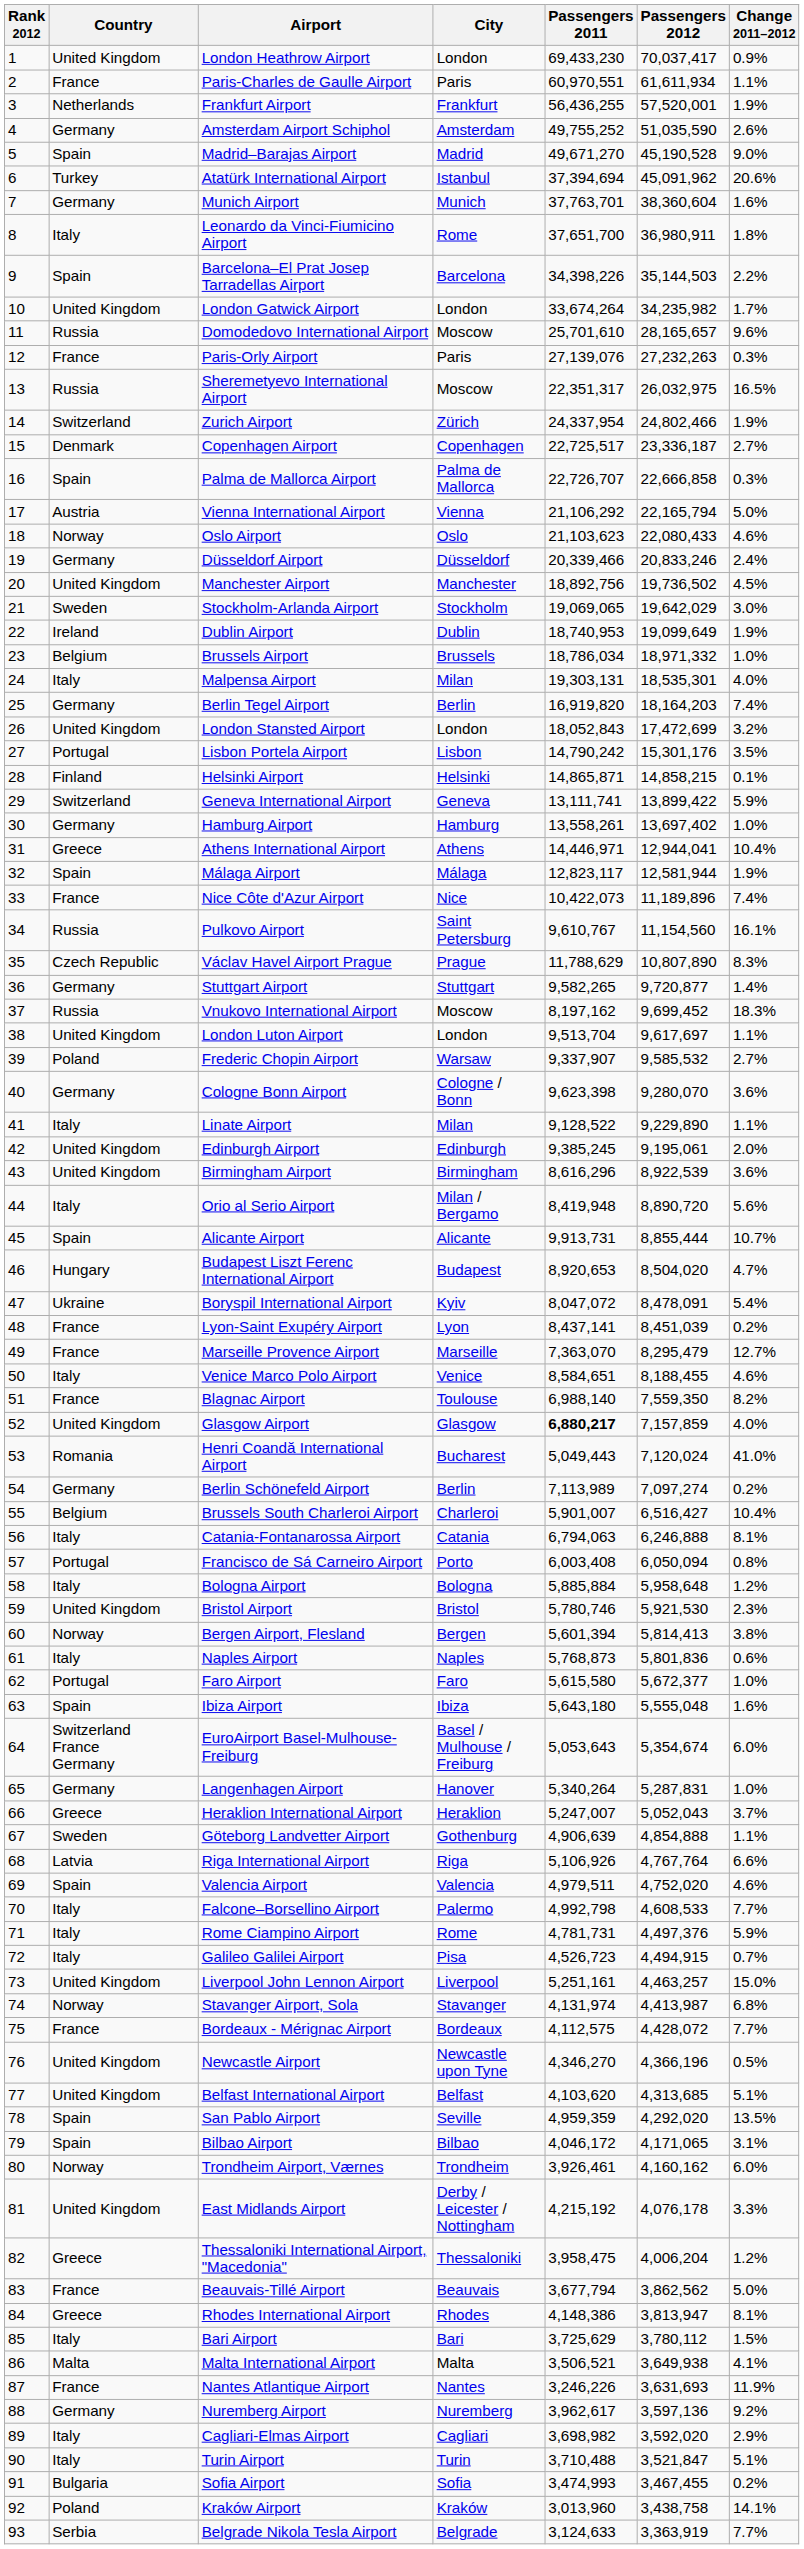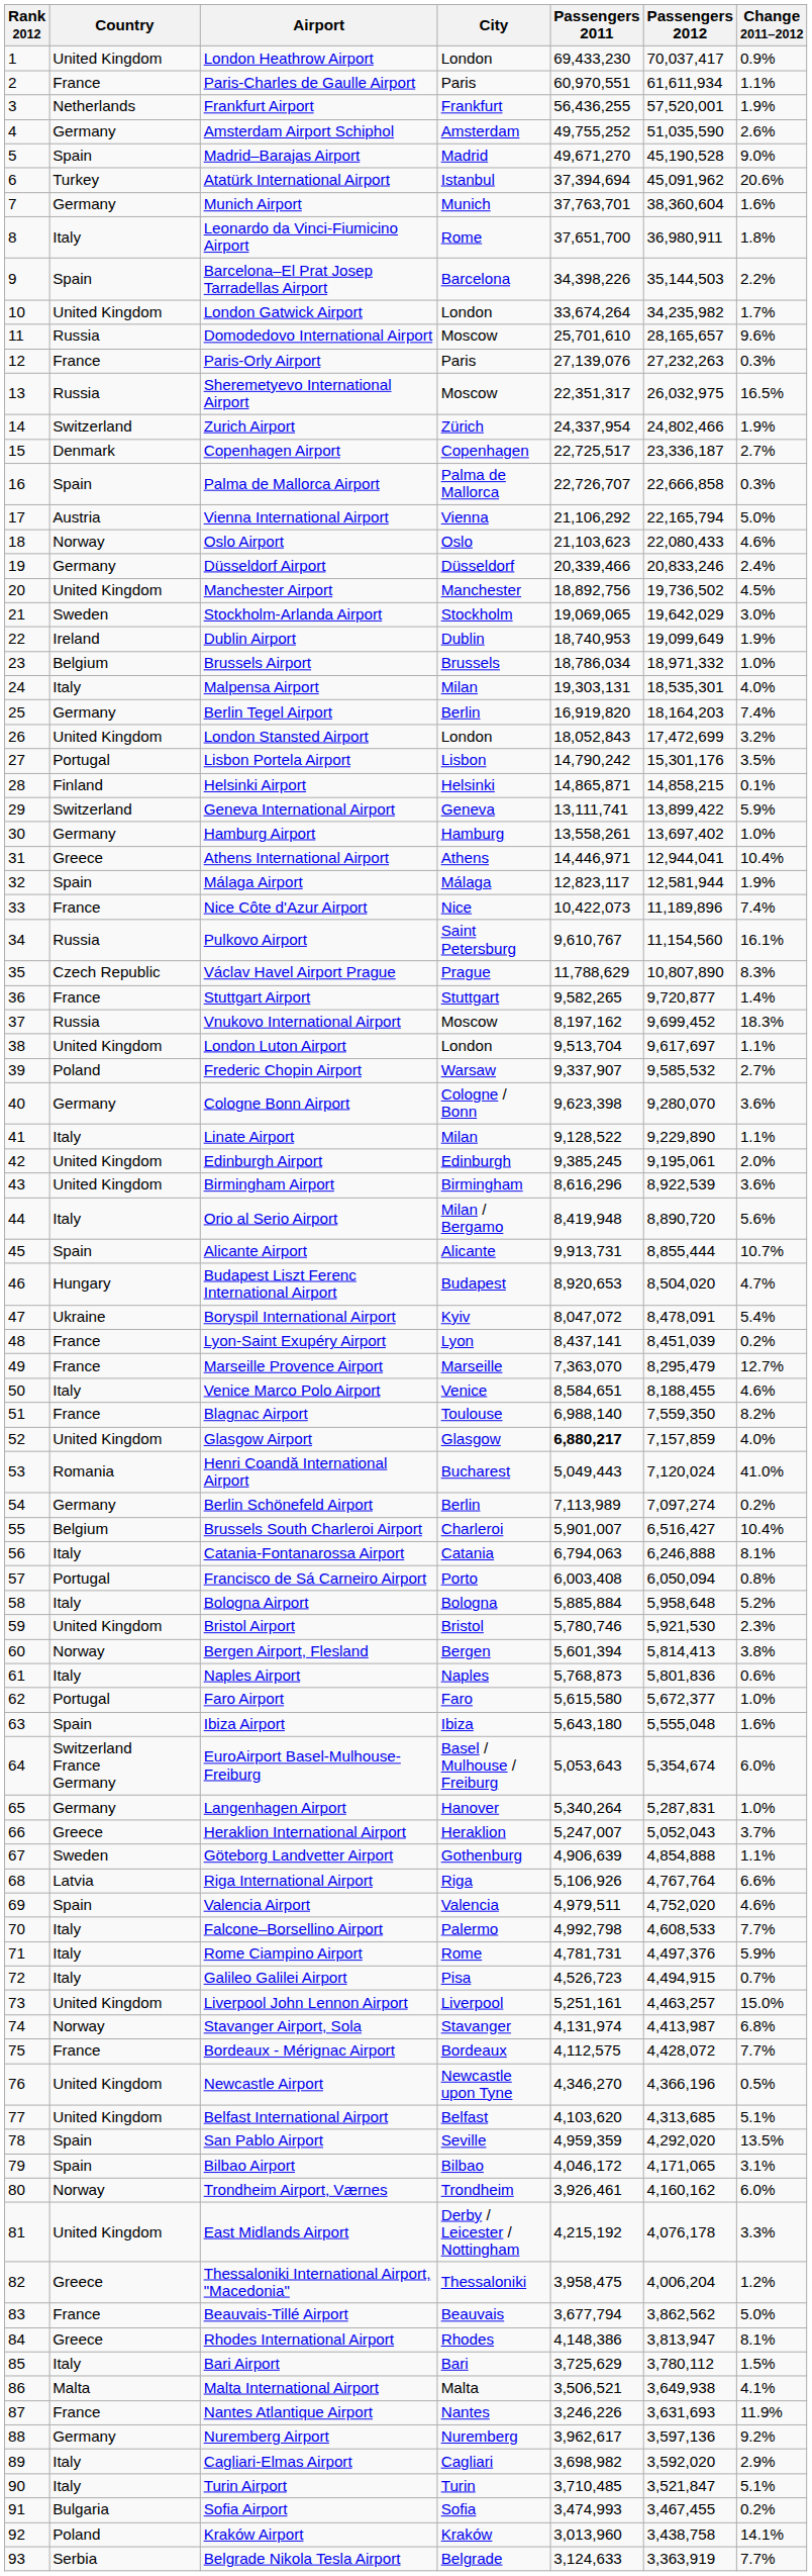Stuttgart Airport | Country: Germany -> France
Bologna Airport | Change 2011–2012: 1.2% -> 5.2%
Turin Airport | Passengers 2011: 3,710,488 -> 3,710,485
